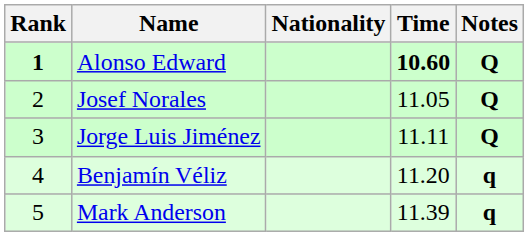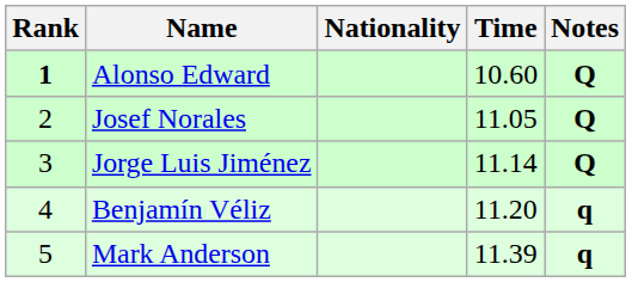Alonso Edward | Time: bold -> normal
Jorge Luis Jiménez | Time: 11.11 -> 11.14
